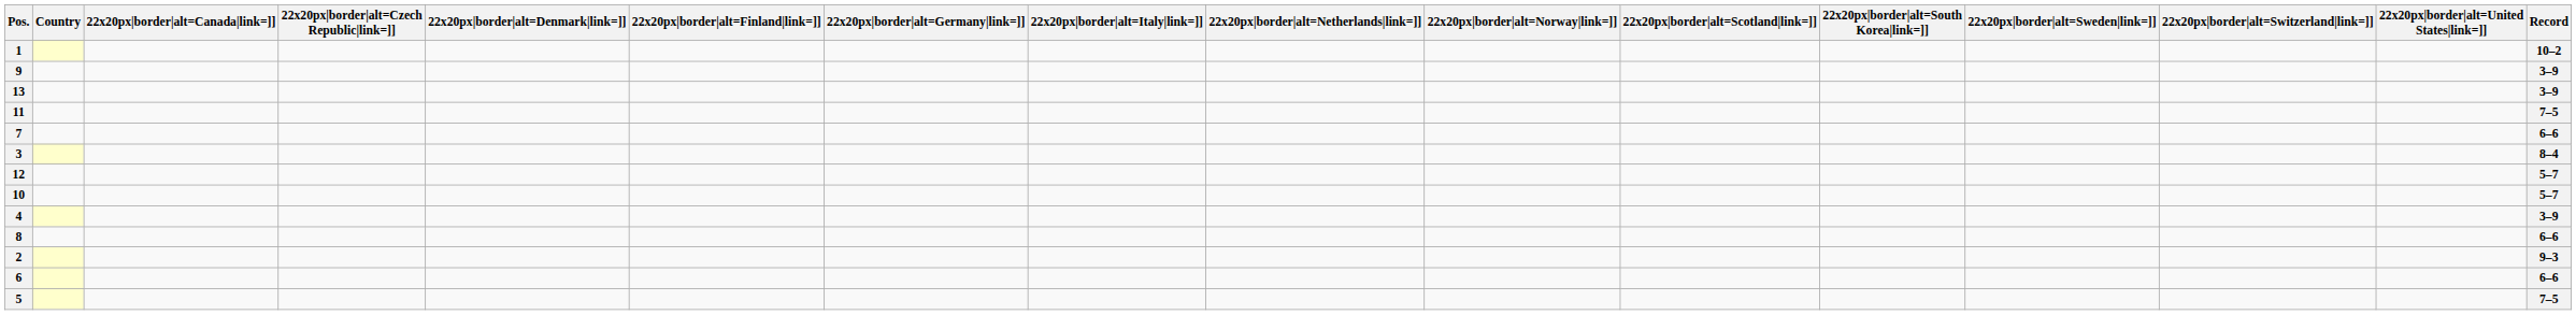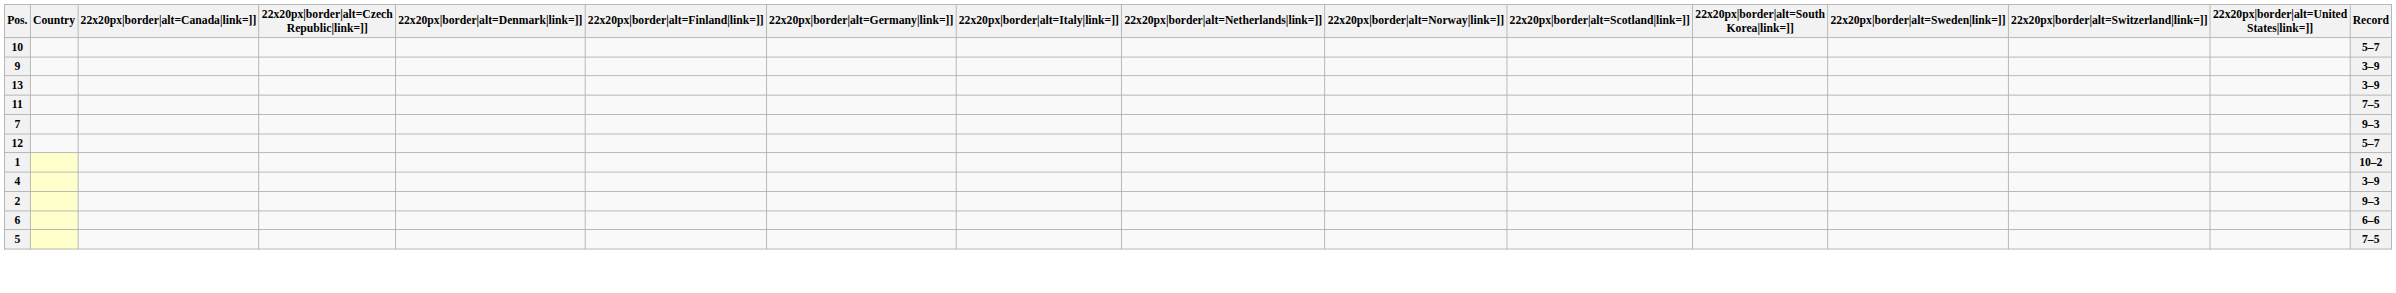rows swapped: 1 <-> 10
7 | Record: 6–6 -> 9–3
- row: 3 | 8–4
- row: 8 | 6–6
